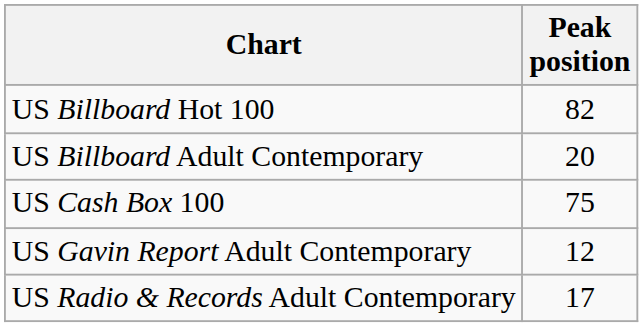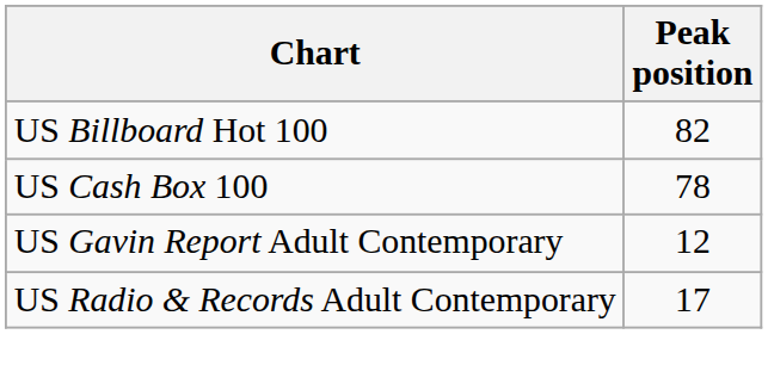- row: US Billboard Adult Contemporary | 20
US Cash Box 100 | Peak position: 75 -> 78
